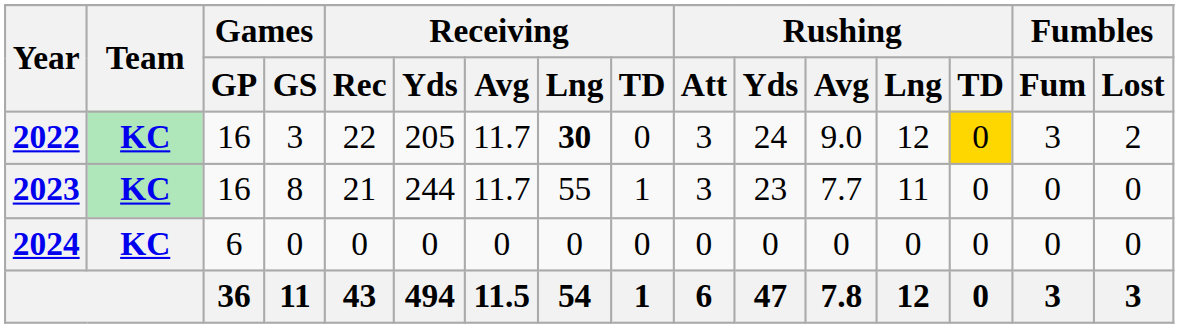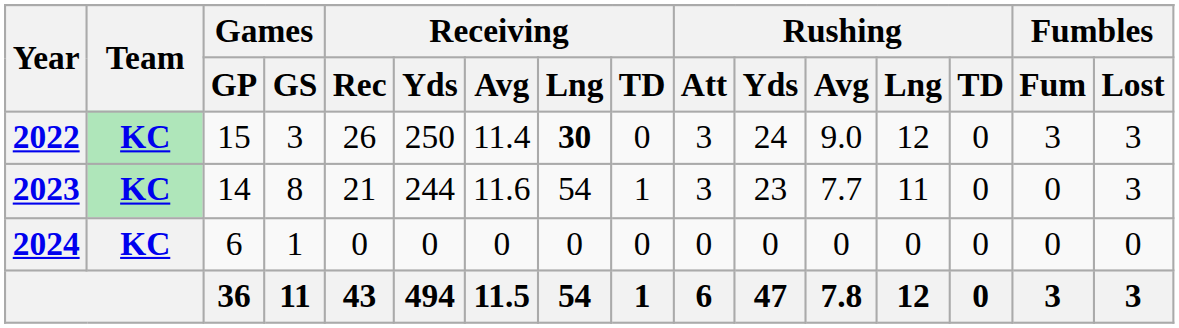2022 | Games / GP: 16 -> 15
2022 | Receiving / Rec: 22 -> 26
2022 | Receiving / Yds: 205 -> 250
2022 | Receiving / Avg: 11.7 -> 11.4
2022 | Rushing / TD: gold background -> no background
2022 | Fumbles / Lost: 2 -> 3
2023 | Games / GP: 16 -> 14
2023 | Receiving / Avg: 11.7 -> 11.6
2023 | Receiving / Lng: 55 -> 54
2023 | Fumbles / Lost: 0 -> 3
2024 | Games / GS: 0 -> 1
